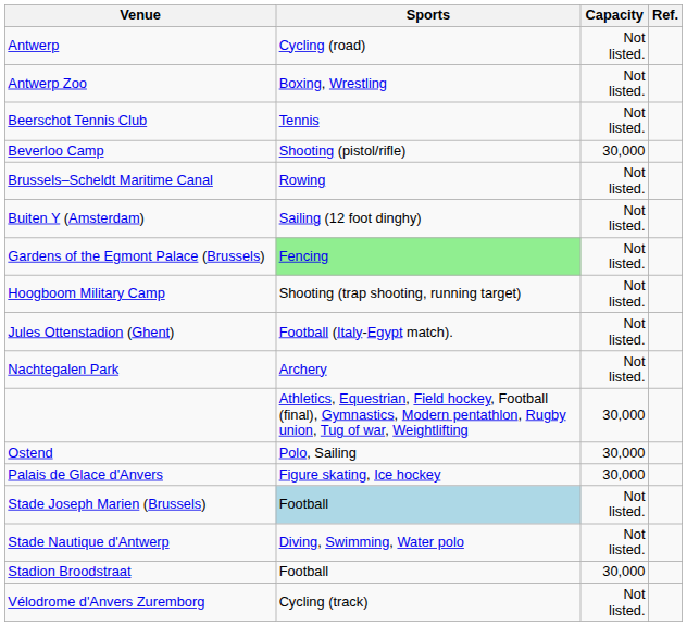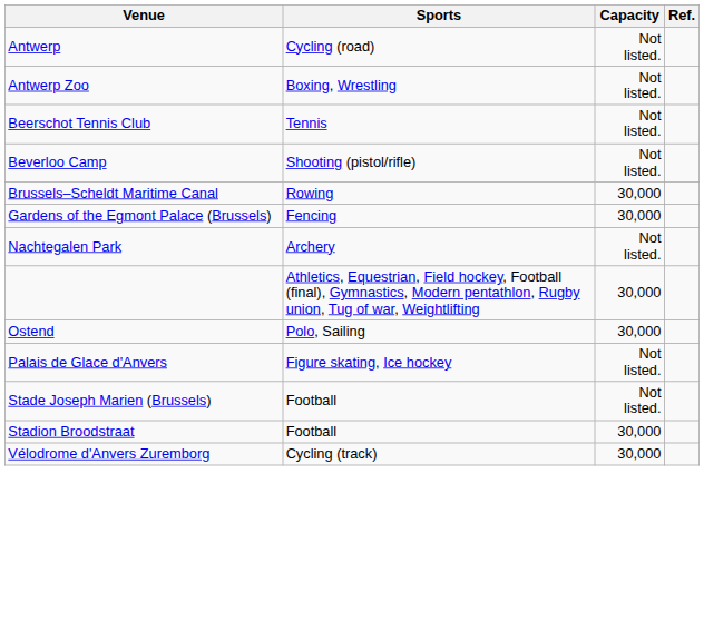Beverloo Camp | Capacity: 30,000 -> Not listed.
Brussels–Scheldt Maritime Canal | Capacity: Not listed. -> 30,000
- row: Buiten Y (Amsterdam) | Sailing (12 foot dinghy) | Not listed.
Gardens of the Egmont Palace (Brussels) | Sports: lightgreen background -> no background
Gardens of the Egmont Palace (Brussels) | Capacity: Not listed. -> 30,000
- row: Hoogboom Military Camp | Shooting (trap shooting, running target) | Not listed.
- row: Jules Ottenstadion (Ghent) | Football (Italy-Egypt match). | Not listed.
Palais de Glace d'Anvers | Capacity: 30,000 -> Not listed.
Stade Joseph Marien (Brussels) | Sports: lightblue background -> no background
- row: Stade Nautique d'Antwerp | Diving, Swimming, Water polo | Not listed.
Vélodrome d'Anvers Zuremborg | Capacity: Not listed. -> 30,000
